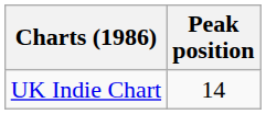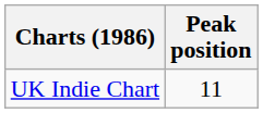UK Indie Chart | Peak position: 14 -> 11
